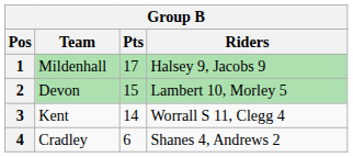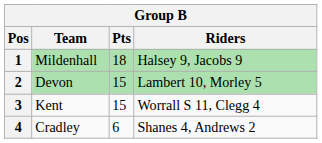1 | Pts: 17 -> 18
3 | Pts: 14 -> 15
